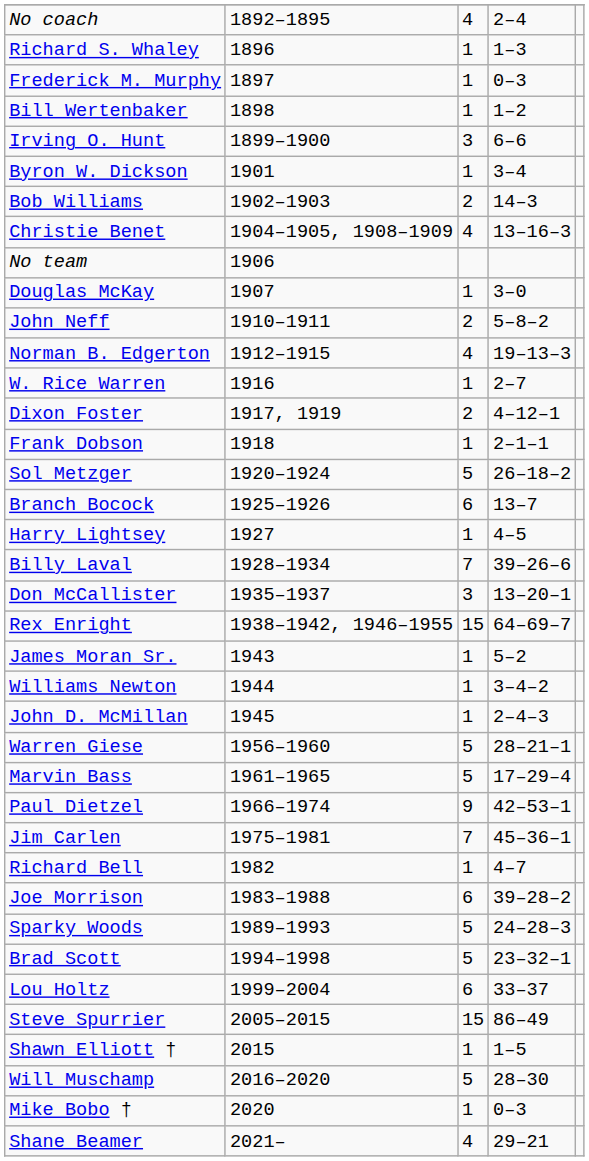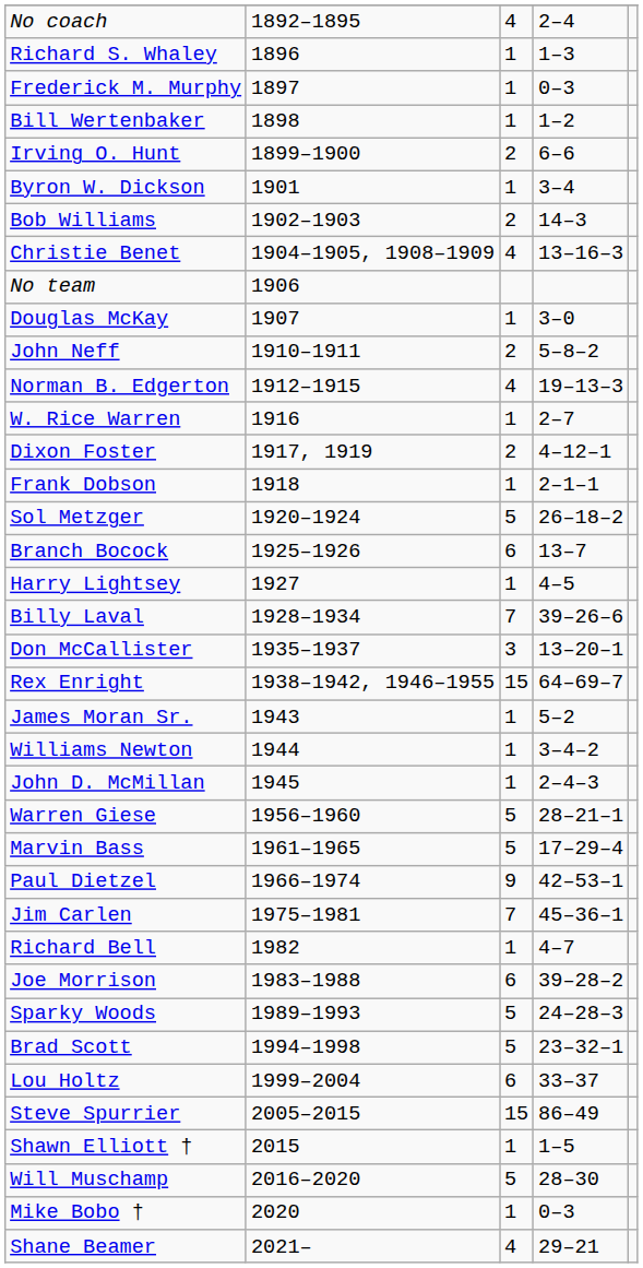Irving O. Hunt | column 3: 3 -> 2
